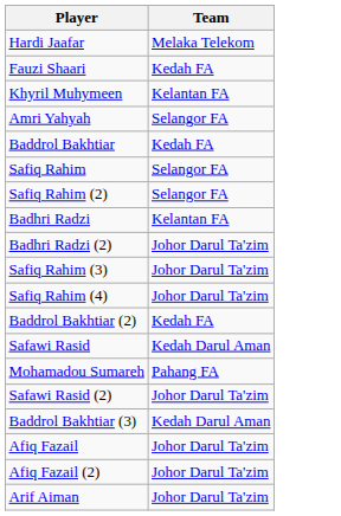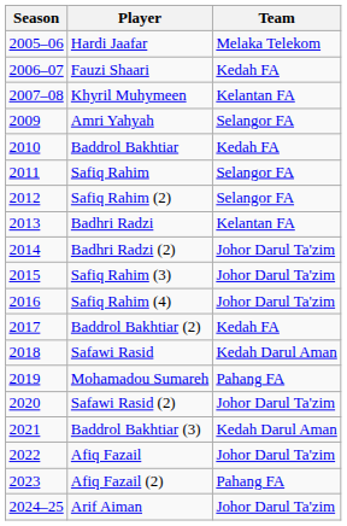+ column: Season | 2005–06 | 2006–07 | 2007–08 | 2009 | 2010 | 2011 | 2012 | 2013 | 2014 | 2015 | 2016 | 2017 | 2018 | 2019 | 2020 | 2021 | 2022 | 2023 | 2024–25
Afiq Fazail (2) | Team: Johor Darul Ta'zim -> Pahang FA
